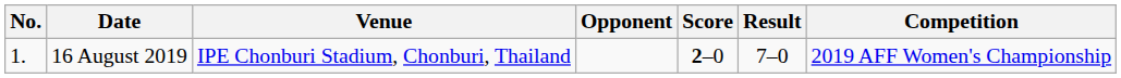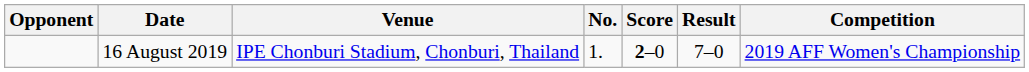columns swapped: No. <-> Opponent
